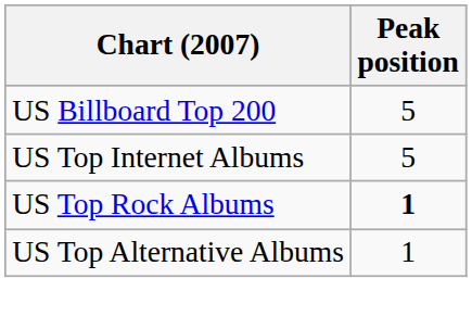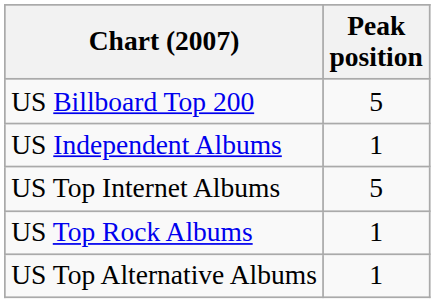+ row: US Independent Albums | 1
US Top Rock Albums | Peak position: bold -> normal
